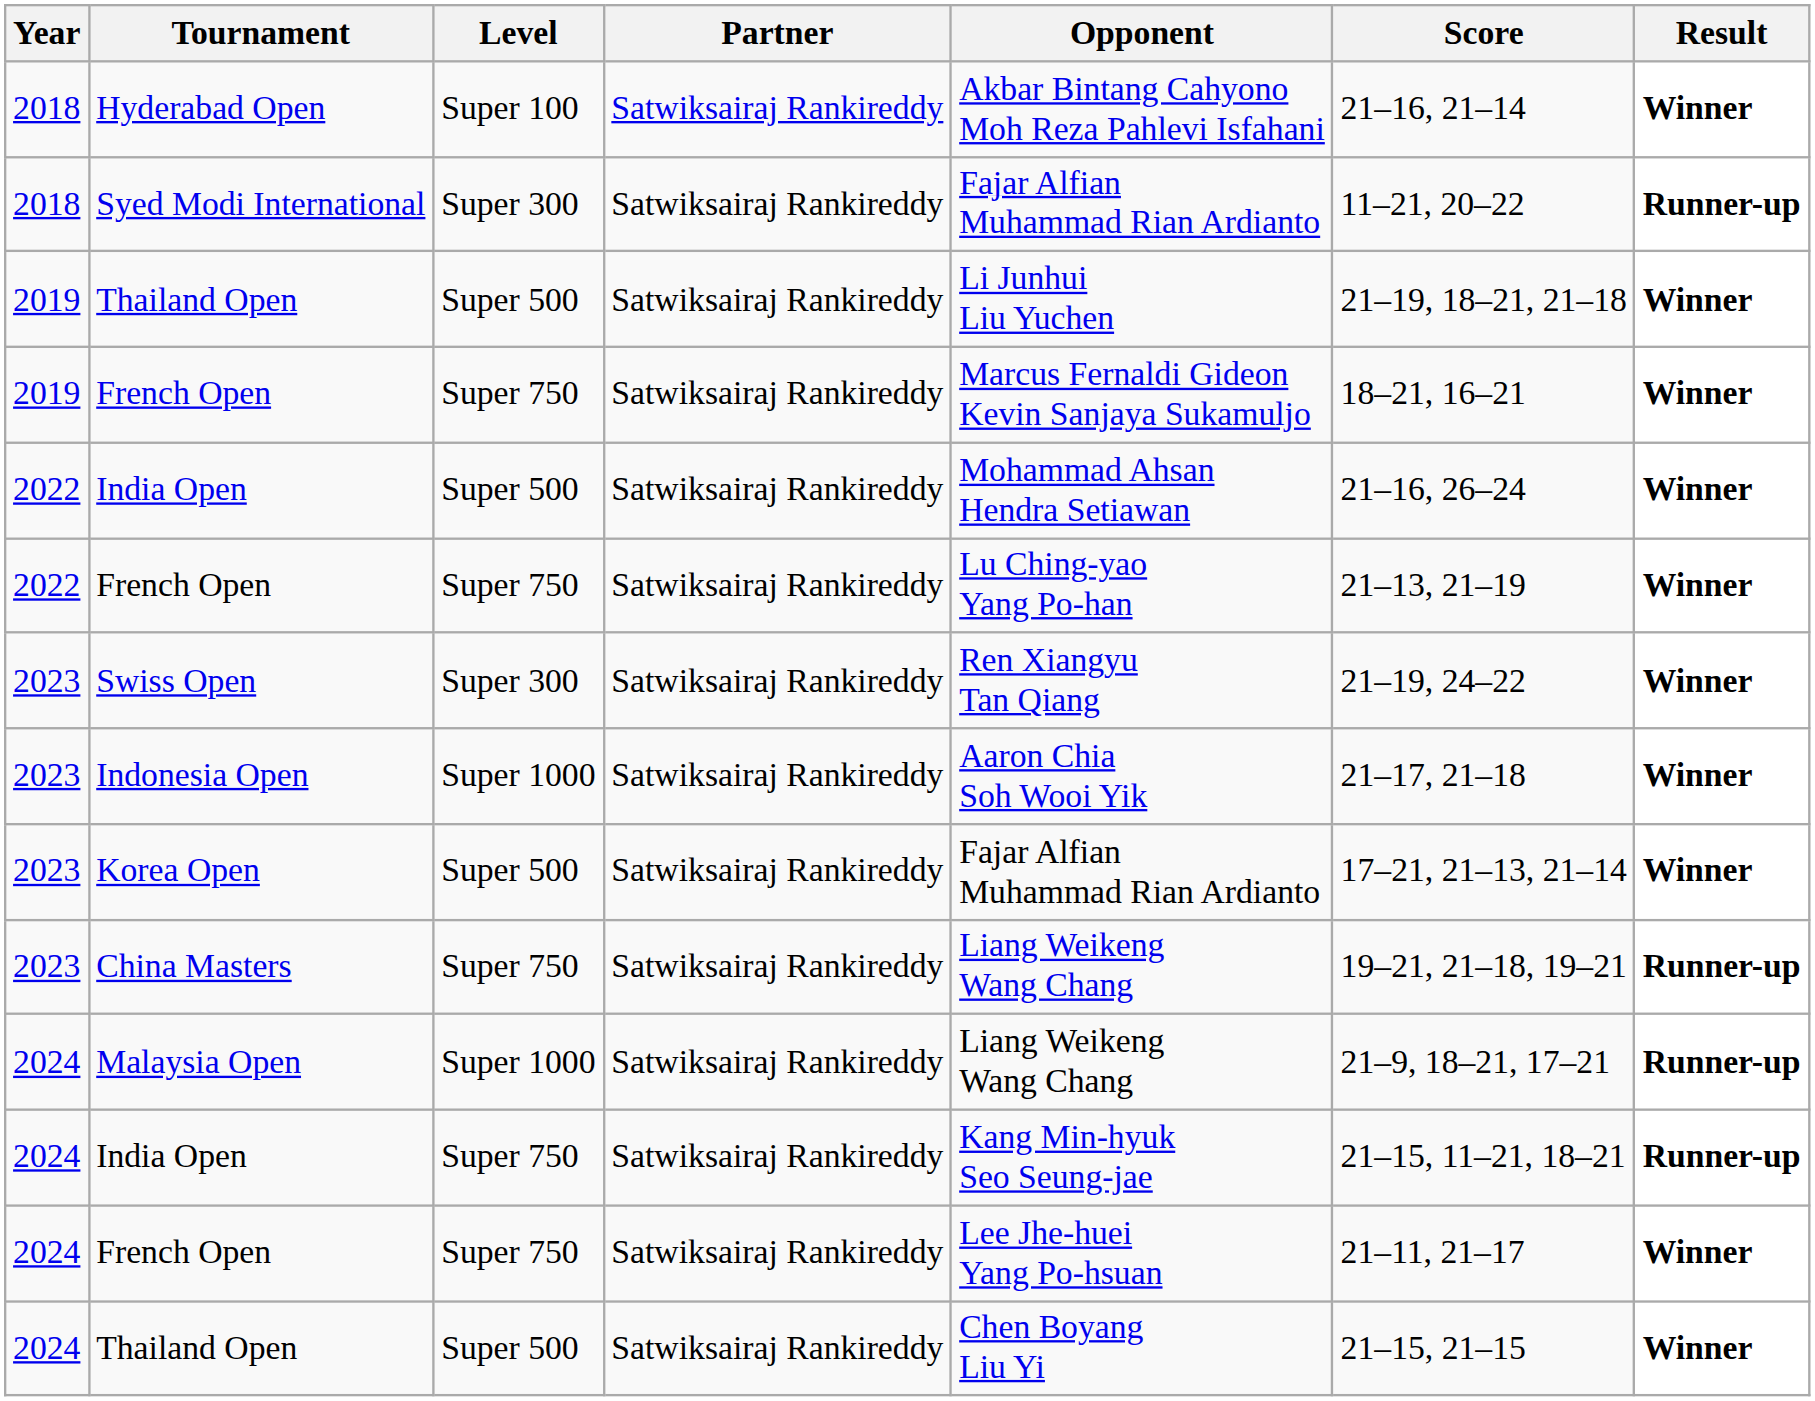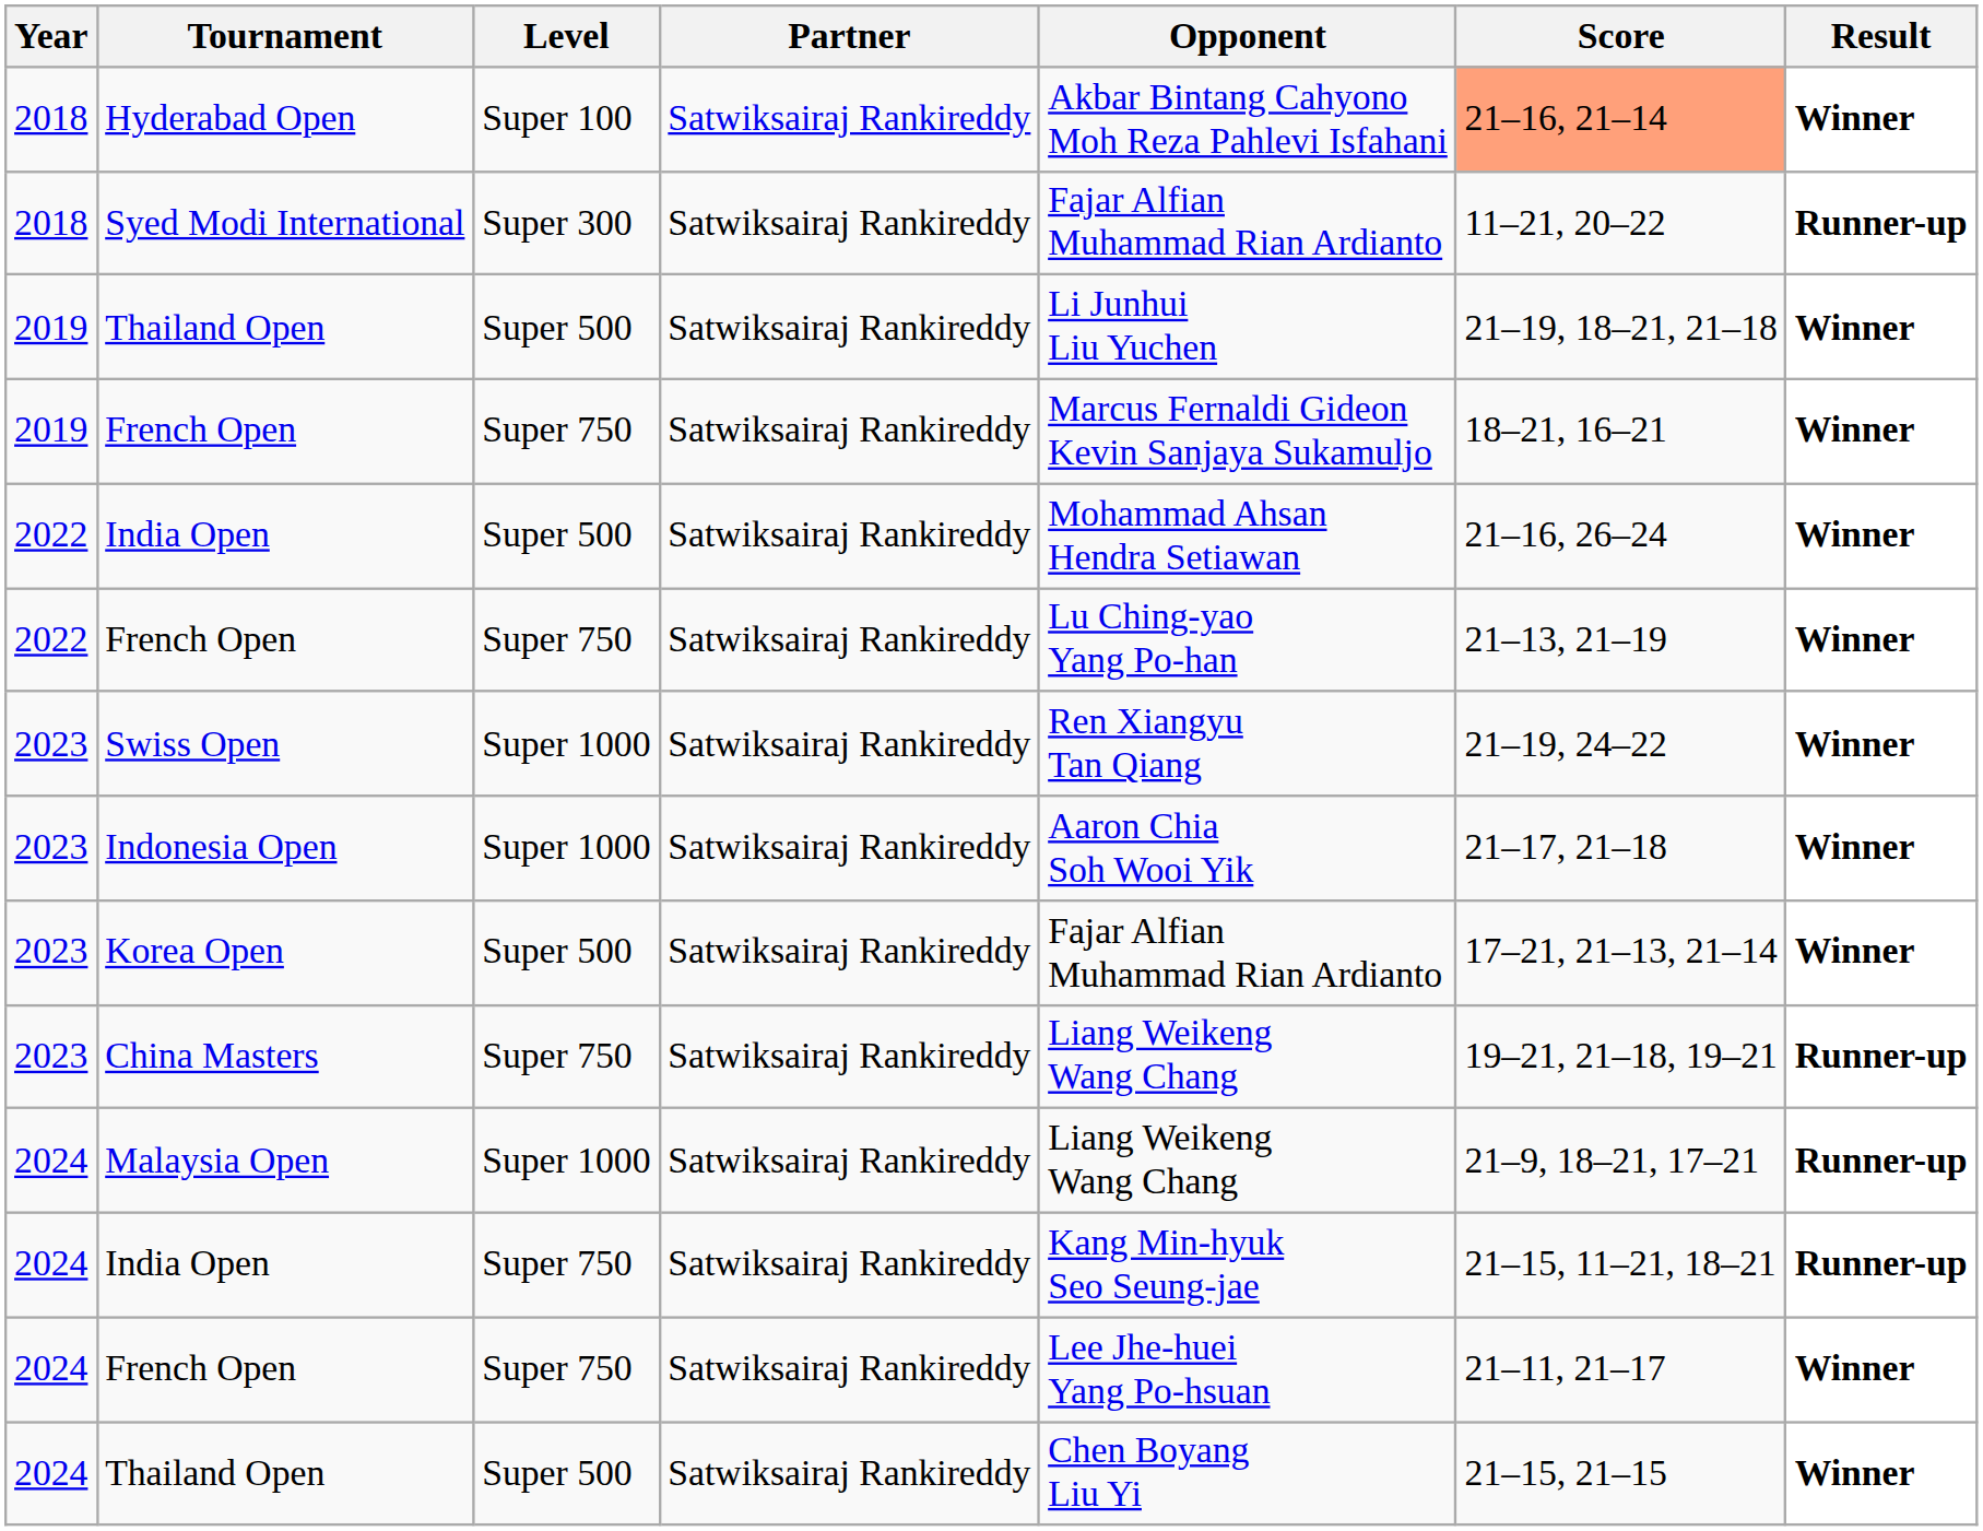Hyderabad Open | Score: no background -> lightsalmon background
Swiss Open | Level: Super 300 -> Super 1000
